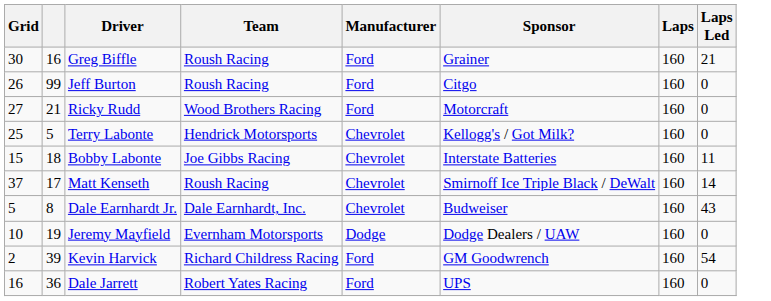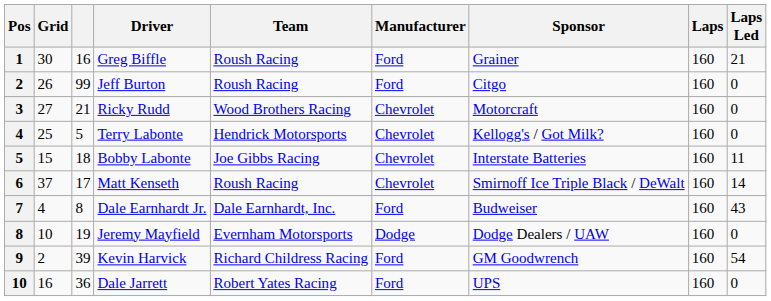+ column: Pos | 1 | 2 | 3 | 4 | 5 | 6 | 7 | 8 | 9 | 10
Ricky Rudd | Manufacturer: Ford -> Chevrolet
Dale Earnhardt Jr. | Grid: 5 -> 4
Dale Earnhardt Jr. | Manufacturer: Chevrolet -> Ford
